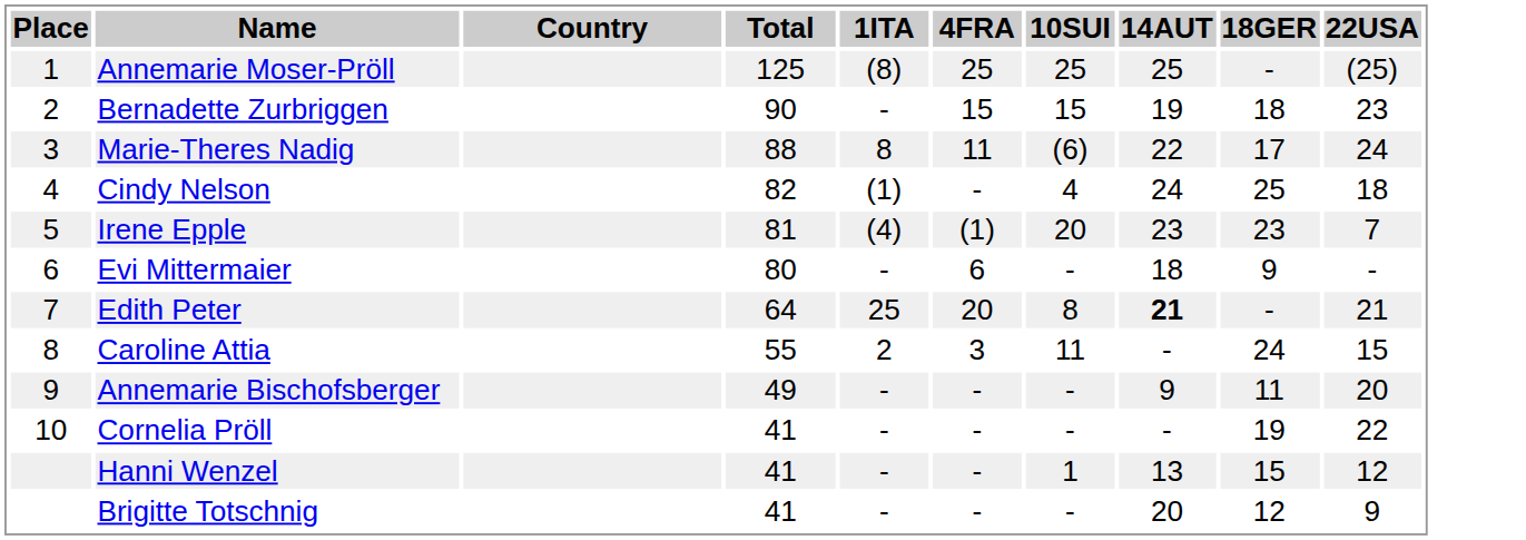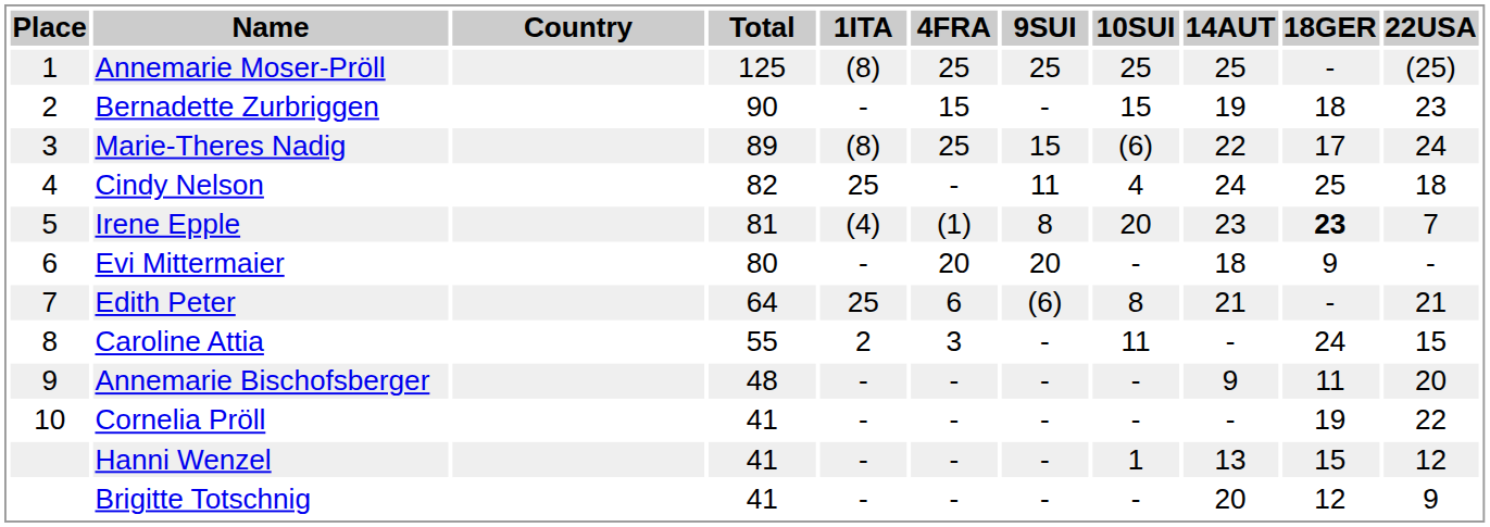+ column: 9SUI | 25 | - | 15 | 11 | 8 | 20 | (6) | - | - | - | - | -
Marie-Theres Nadig | Total: 88 -> 89
Marie-Theres Nadig | 1ITA: 8 -> (8)
Marie-Theres Nadig | 4FRA: 11 -> 25
Cindy Nelson | 1ITA: (1) -> 25
Irene Epple | 18GER: normal -> bold
Evi Mittermaier | 4FRA: 6 -> 20
Edith Peter | 4FRA: 20 -> 6
Edith Peter | 14AUT: bold -> normal
Annemarie Bischofsberger | Total: 49 -> 48
